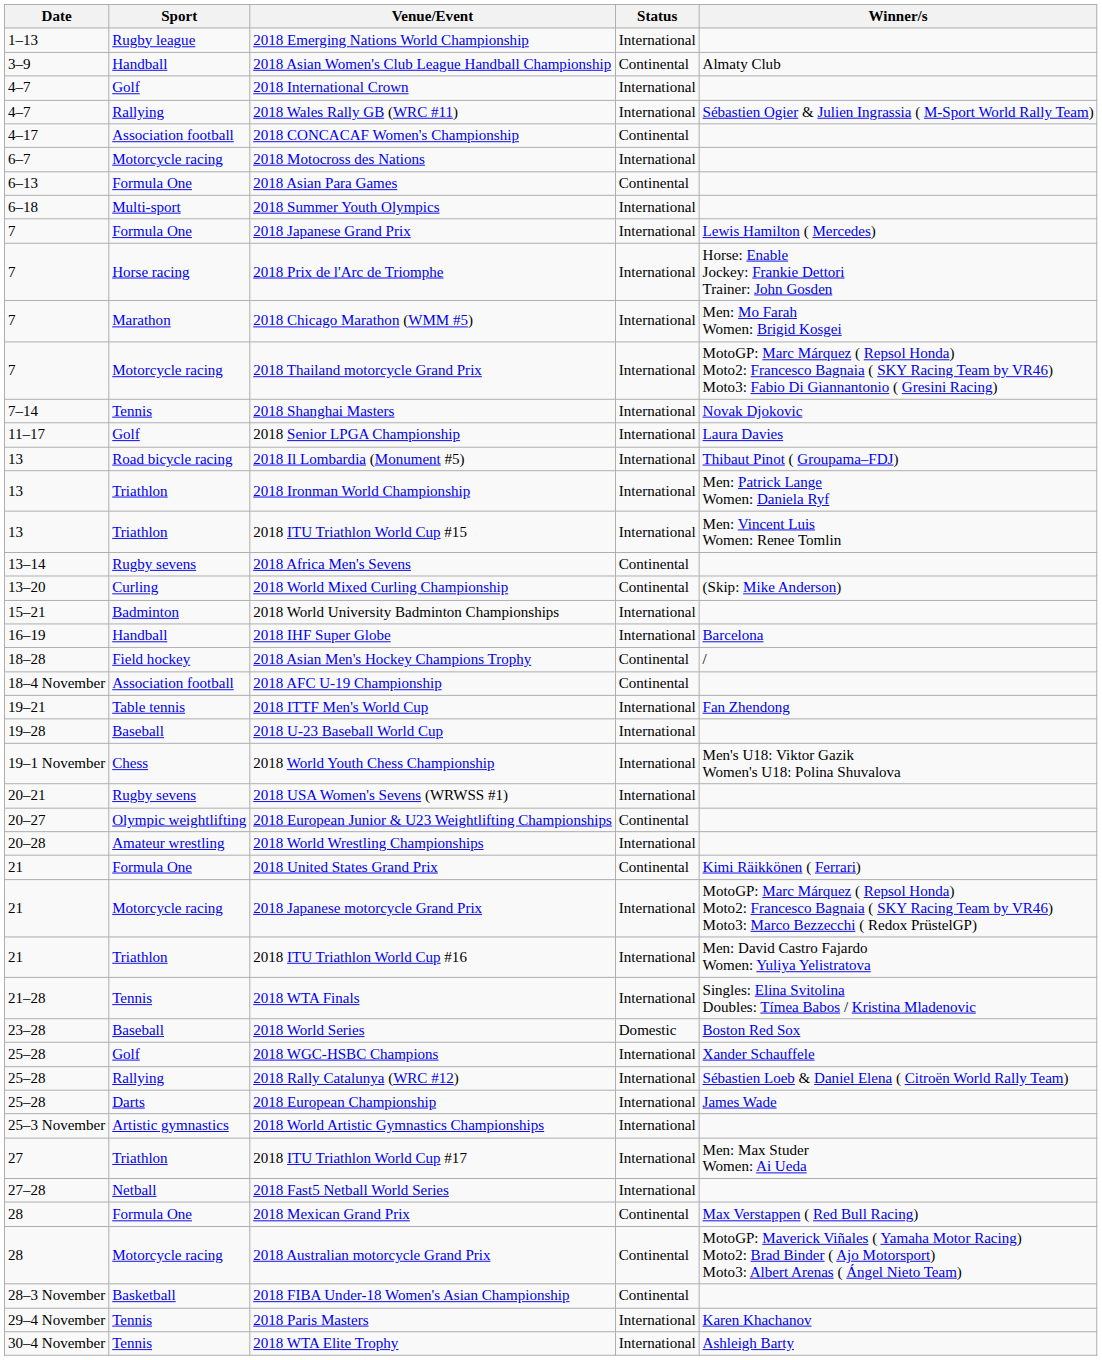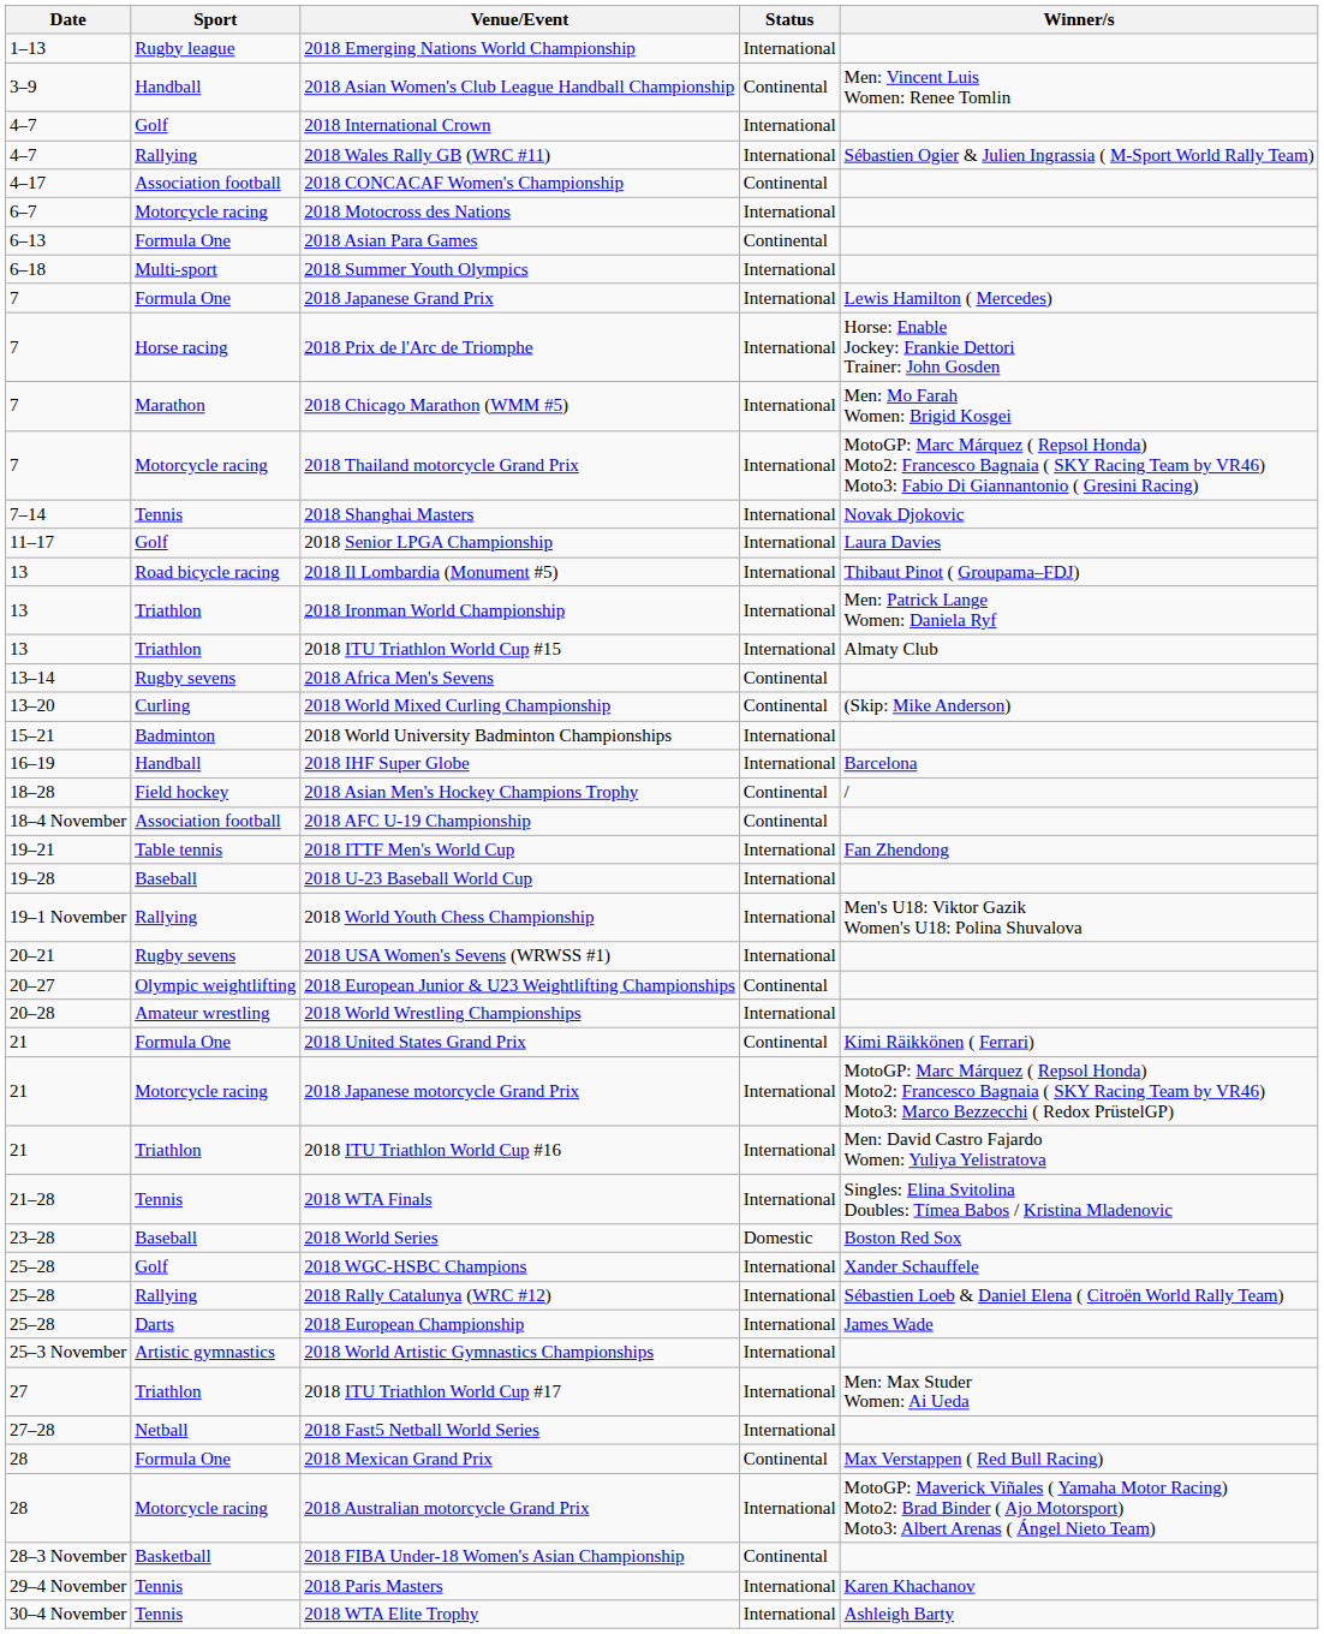2018 Asian Women's Club League Handball Championship | Winner/s: Almaty Club -> Men: Vincent Luis Women: Renee Tomlin
2018 ITU Triathlon World Cup #15 | Winner/s: Men: Vincent Luis Women: Renee Tomlin -> Almaty Club
2018 World Youth Chess Championship | Sport: Chess -> Rallying
2018 Australian motorcycle Grand Prix | Status: Continental -> International
